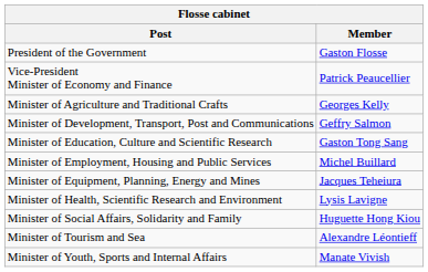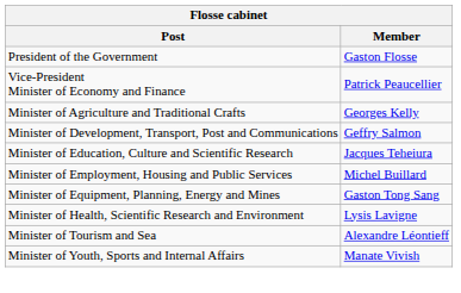Minister of Education, Culture and Scientific Research | Member: Gaston Tong Sang -> Jacques Teheiura
Minister of Equipment, Planning, Energy and Mines | Member: Jacques Teheiura -> Gaston Tong Sang
- row: Minister of Social Affairs, Solidarity and Family | Huguette Hong Kiou
